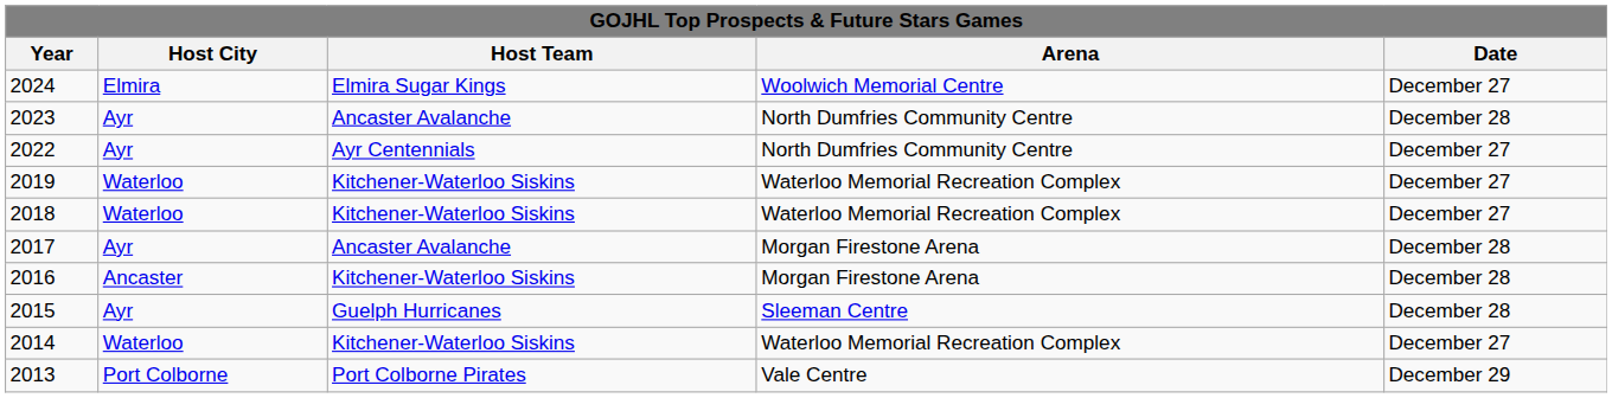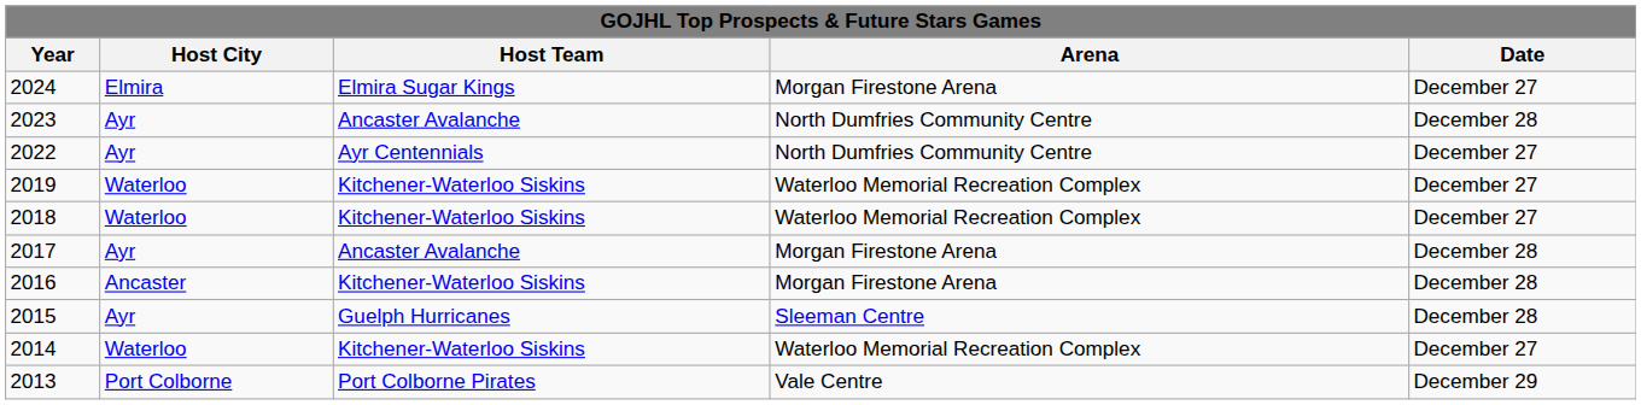2024 | Arena: Woolwich Memorial Centre -> Morgan Firestone Arena
